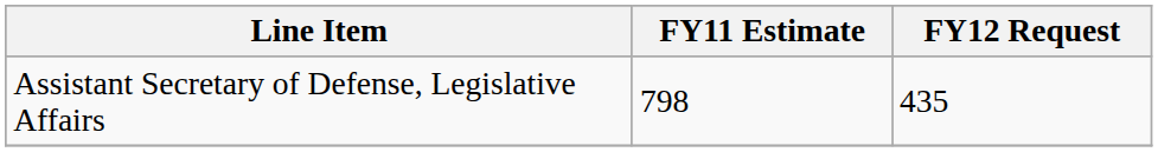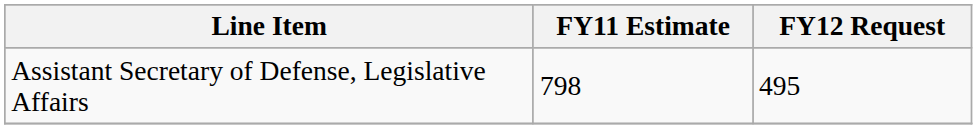Assistant Secretary of Defense, Legislative Affairs | FY12 Request: 435 -> 495
